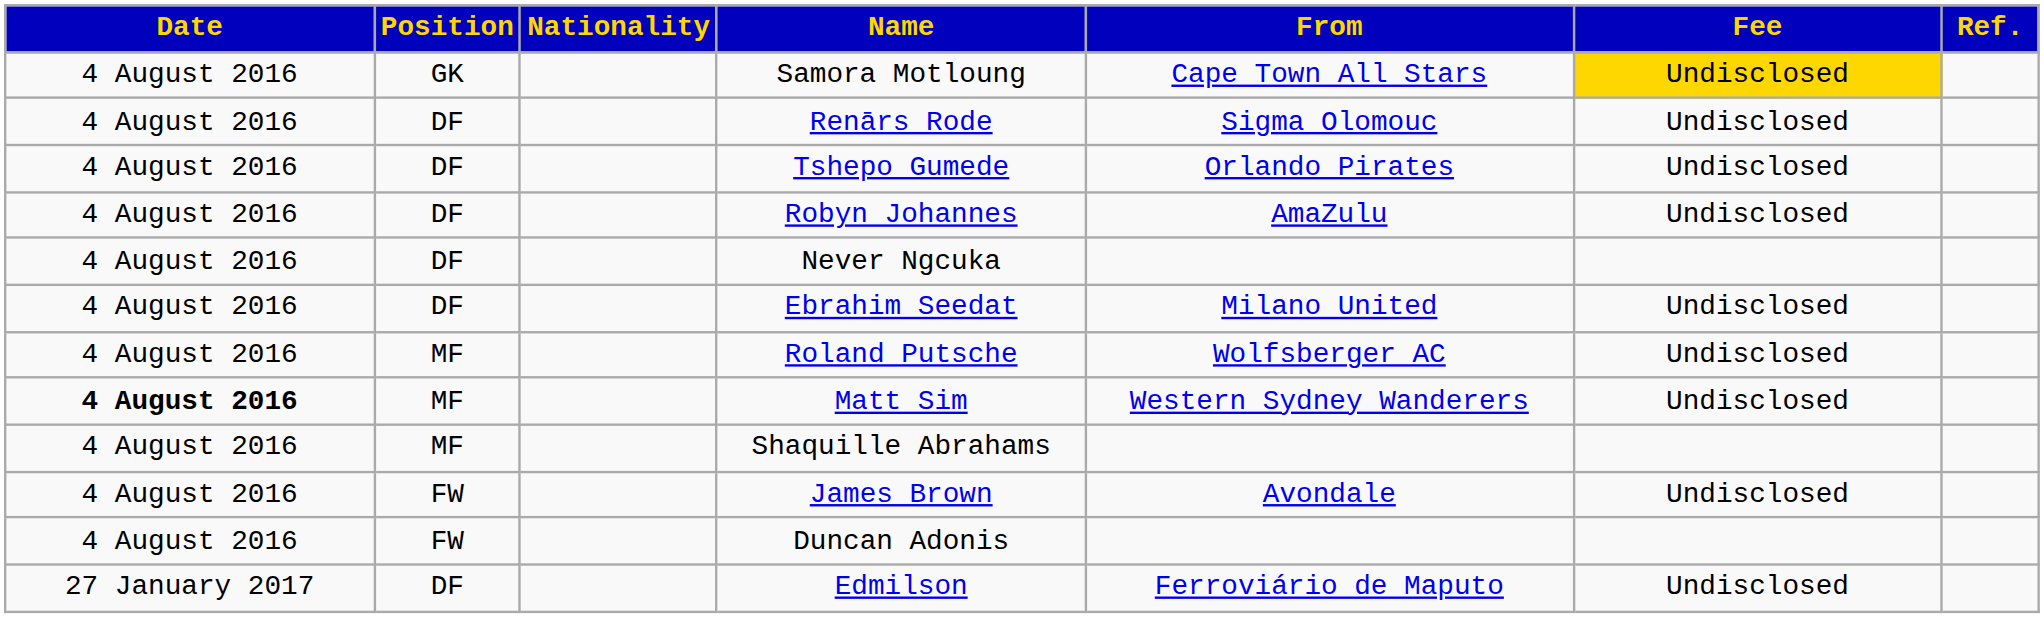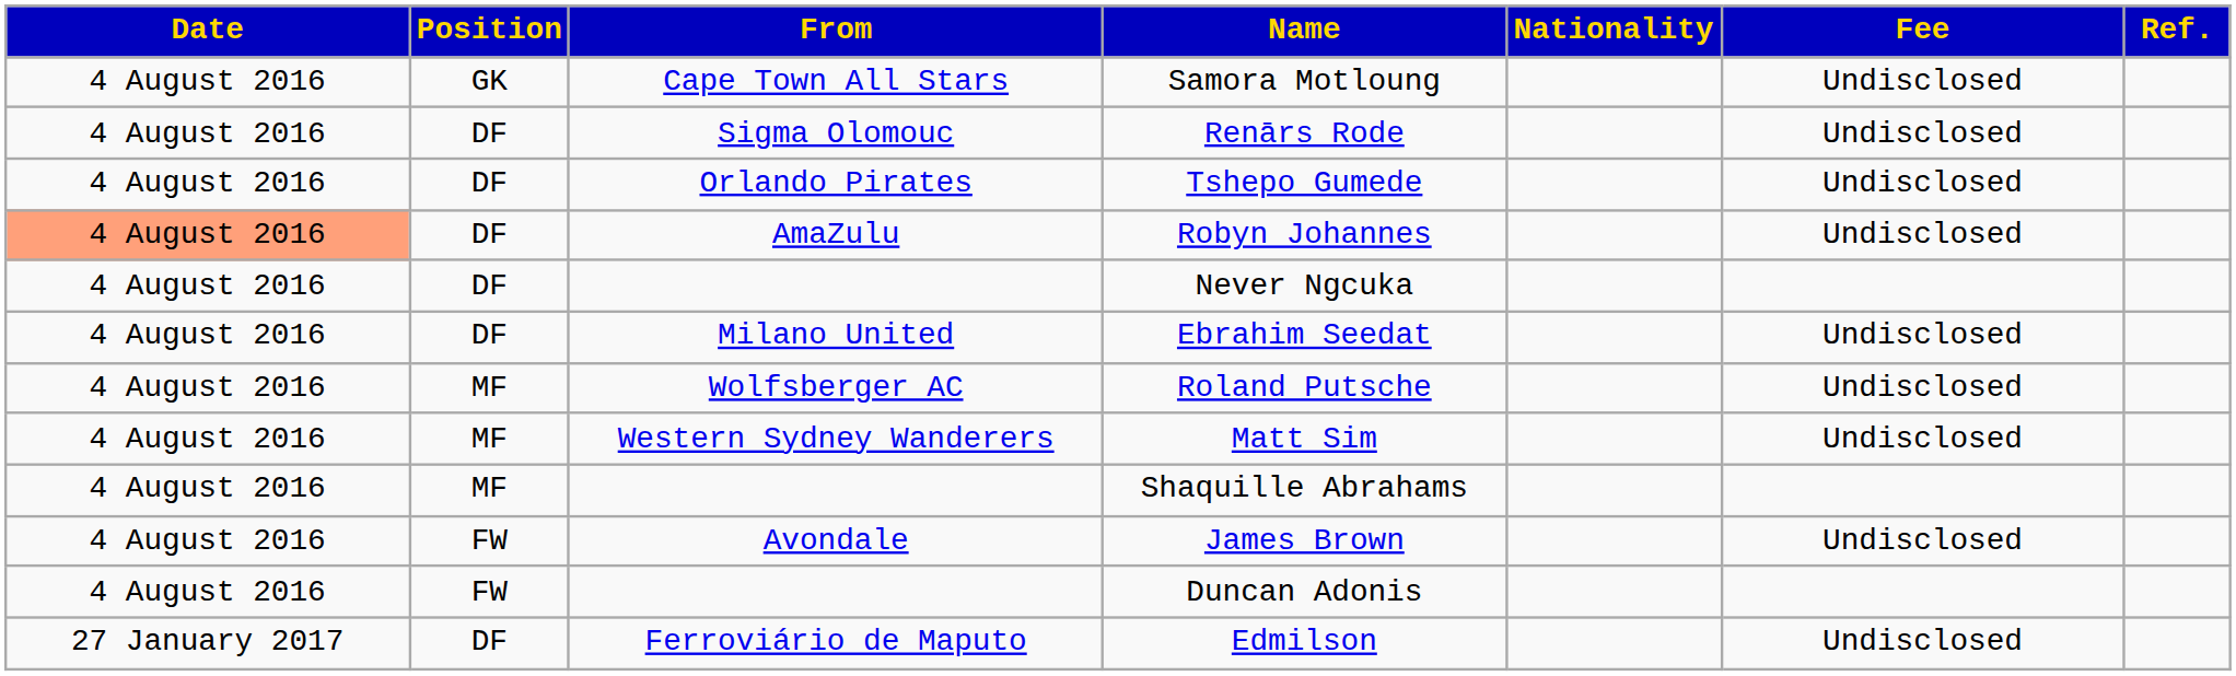columns swapped: Nationality <-> From
Samora Motloung | Fee: gold background -> no background
Robyn Johannes | Date: no background -> lightsalmon background
Matt Sim | Date: bold -> normal
